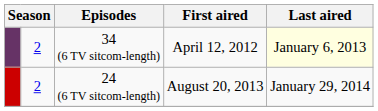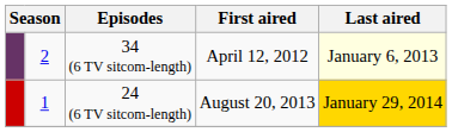24 (6 TV sitcom-length) | column 2: 2 -> 1
24 (6 TV sitcom-length) | Last aired: no background -> gold background
